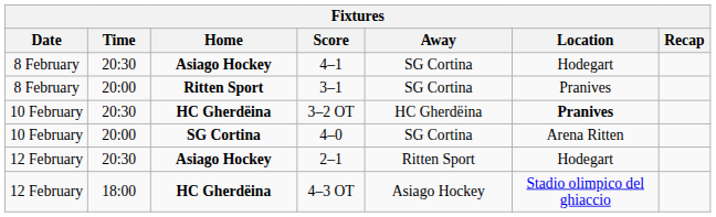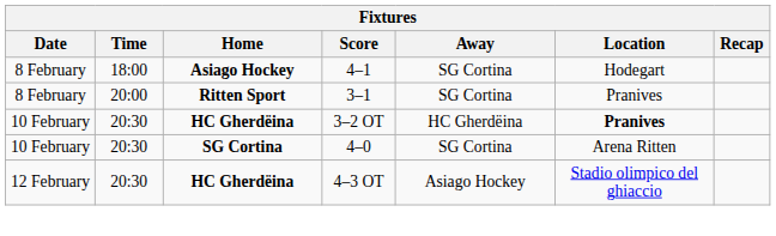4–1 | Time: 20:30 -> 18:00
4–0 | Time: 20:00 -> 20:30
- row: 12 February | 20:30 | Asiago Hockey | 2–1 | Ritten Sport | Hodegart
4–3 OT | Time: 18:00 -> 20:30
